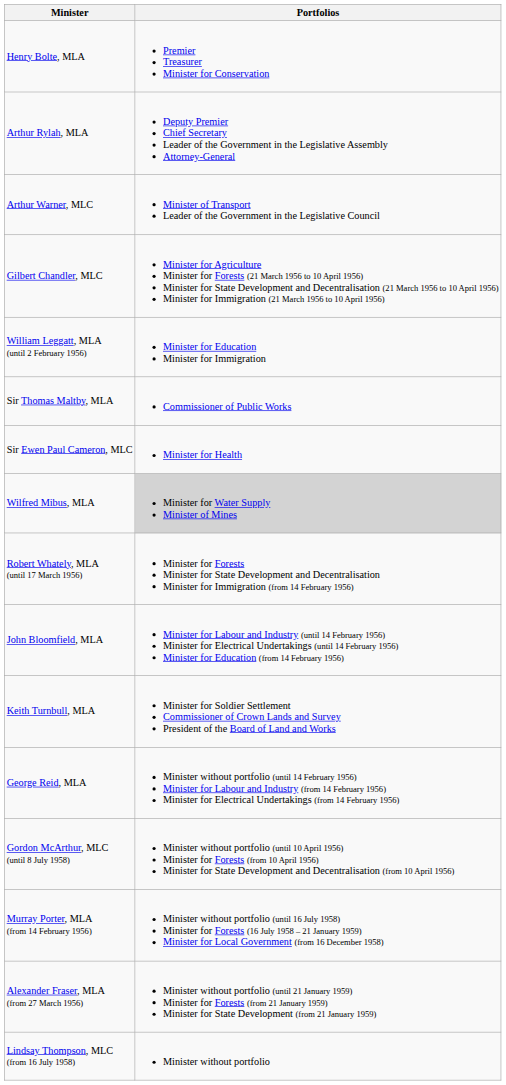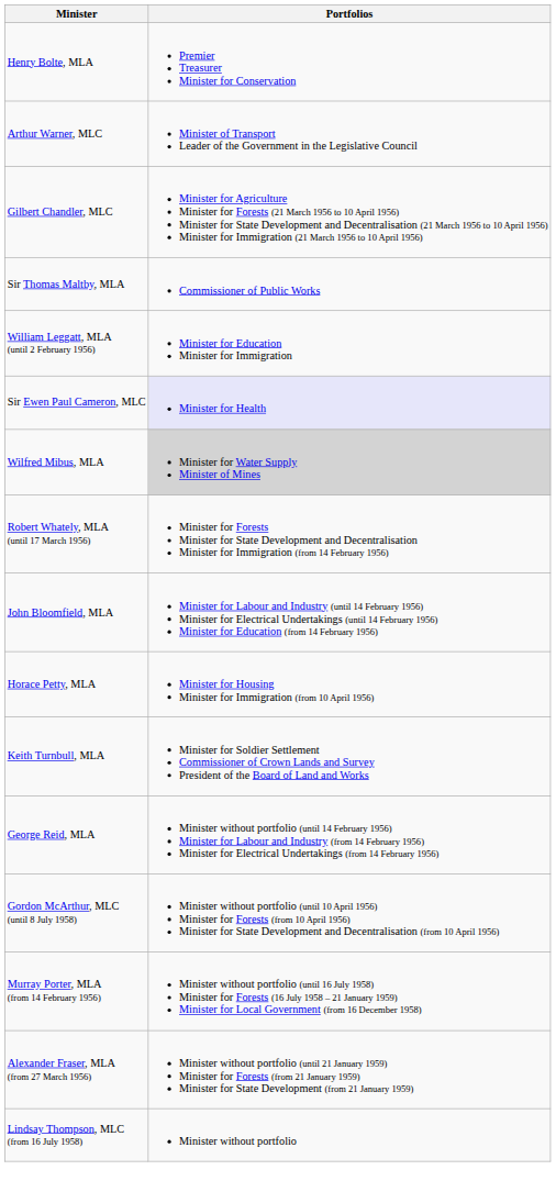- row: Arthur Rylah, MLA | Deputy Premier Chief Secretary Leader of the Government in the Legislative Assembly Attorney-General
rows swapped: William Leggatt, MLA (until 2 February 1956) <-> Sir Thomas Maltby, MLA
Sir Ewen Paul Cameron, MLC | Portfolios: no background -> lavender background
+ row: Horace Petty, MLA | Minister for Housing Minister for Immigration (from 10 April 1956)
